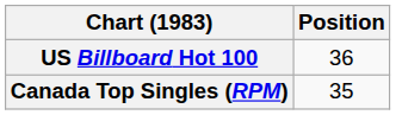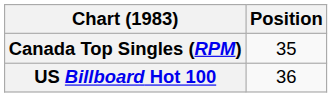rows swapped: Canada Top Singles (RPM) <-> US Billboard Hot 100
